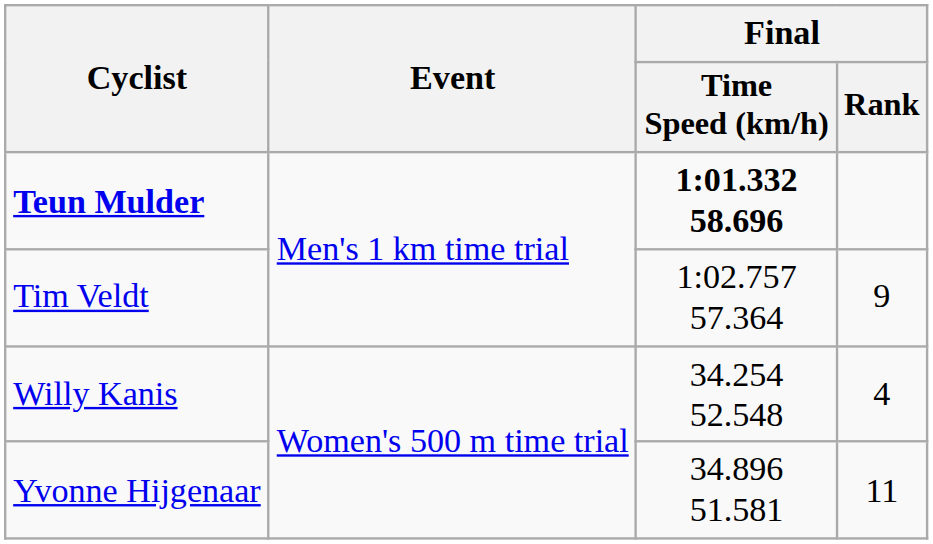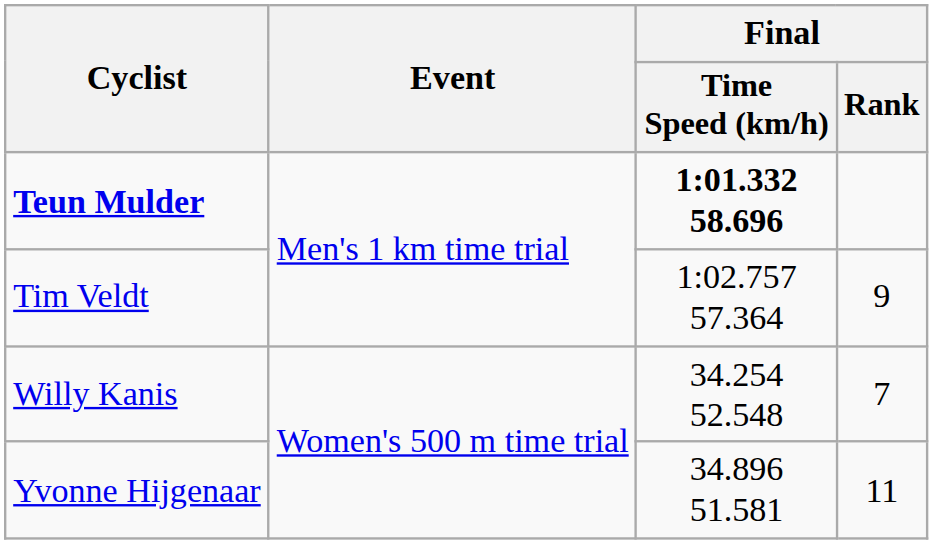Willy Kanis | Final / Rank: 4 -> 7
